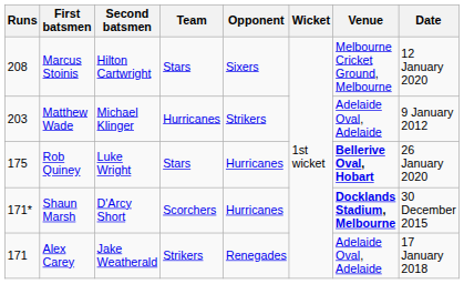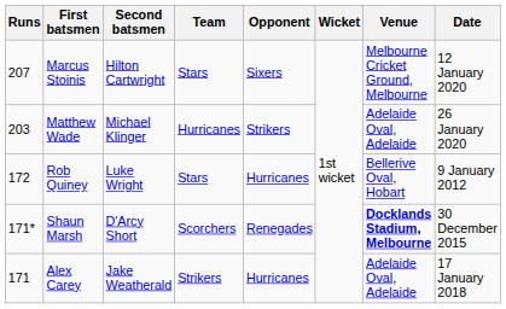Marcus Stoinis | Runs: 208 -> 207
Matthew Wade | Date: 9 January 2012 -> 26 January 2020
Rob Quiney | Runs: 175 -> 172
Rob Quiney | Venue: bold -> normal
Rob Quiney | Date: 26 January 2020 -> 9 January 2012
Shaun Marsh | Opponent: Hurricanes -> Renegades
Alex Carey | Opponent: Renegades -> Hurricanes
